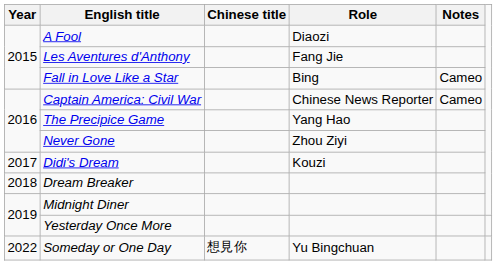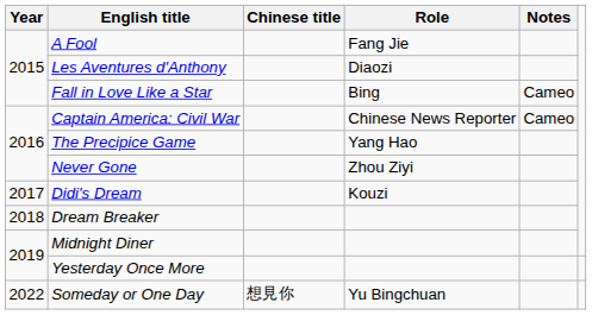A Fool | Role: Diaozi -> Fang Jie
Les Aventures d'Anthony | Role: Fang Jie -> Diaozi
